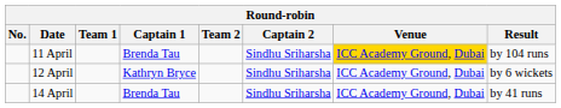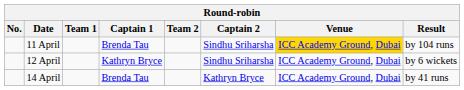14 April | Captain 2: Sindhu Sriharsha -> Kathryn Bryce
